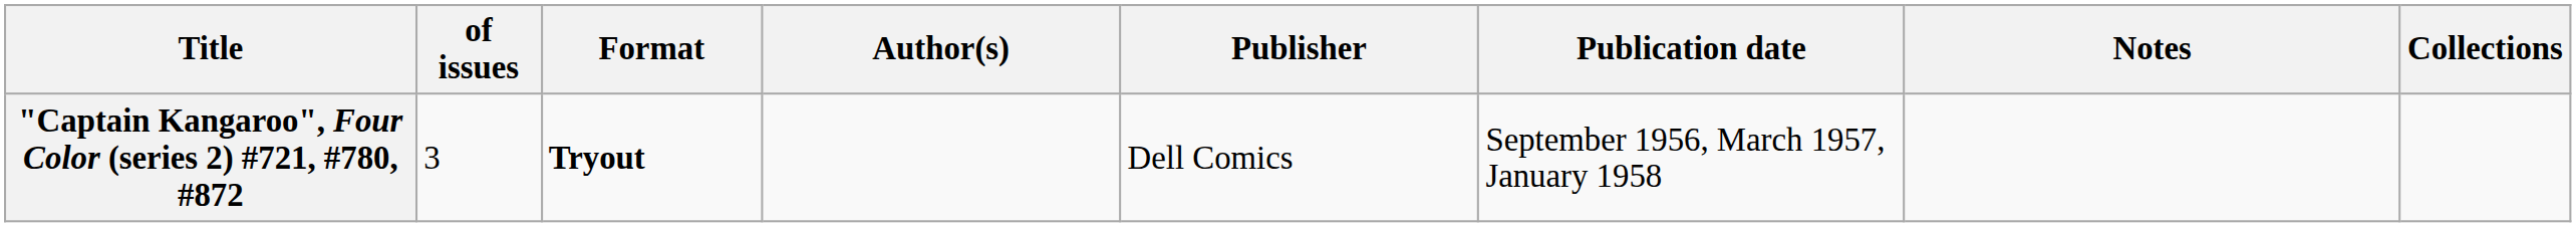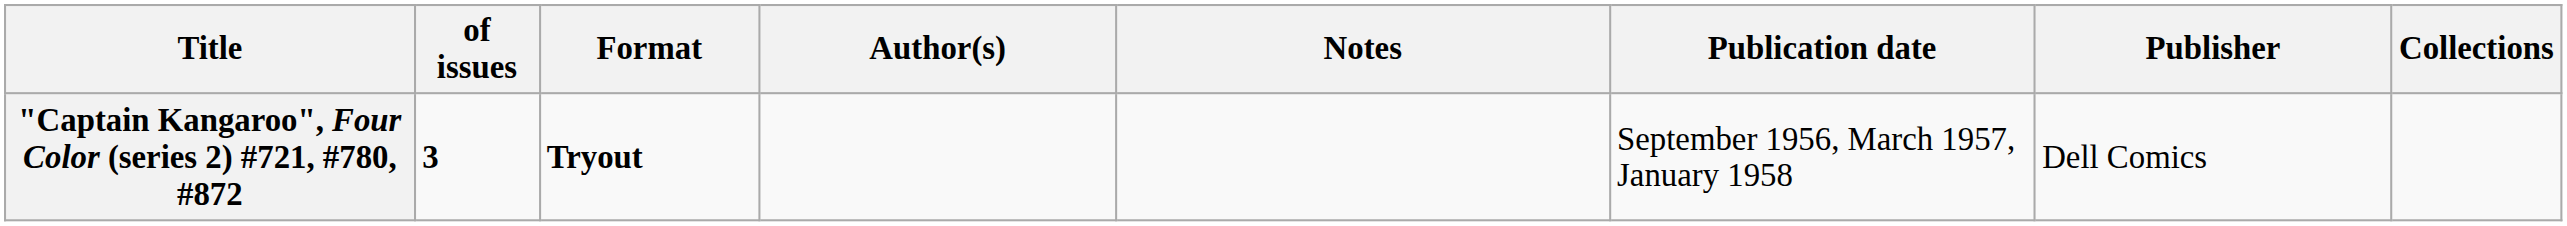columns swapped: Publisher <-> Notes
"Captain Kangaroo", Four Color (series 2) #721, #780, #872 | of issues: normal -> bold
